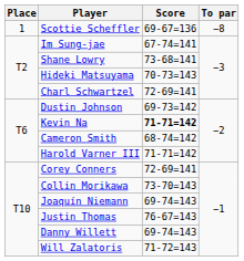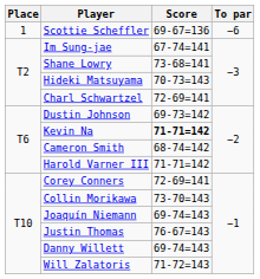Scottie Scheffler | To par: −8 -> −6
